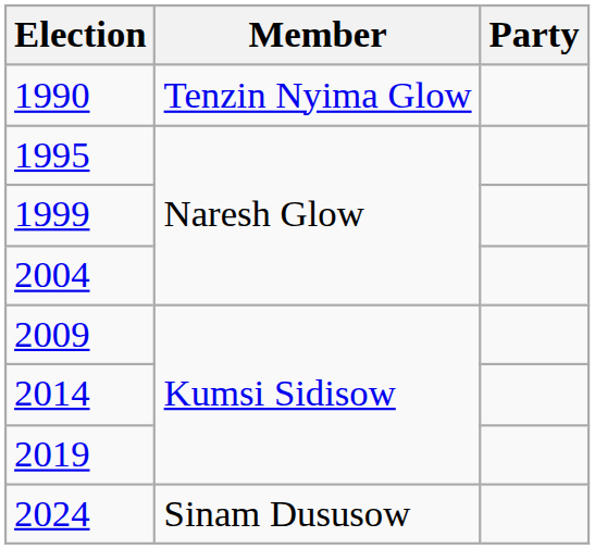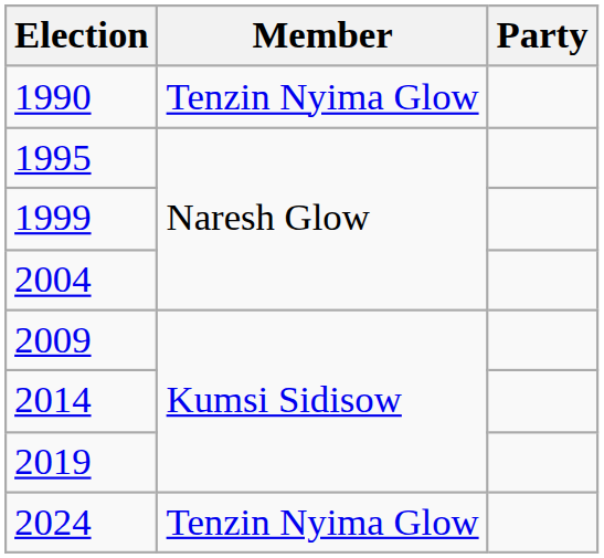2024 | Member: Sinam Dususow -> Tenzin Nyima Glow
